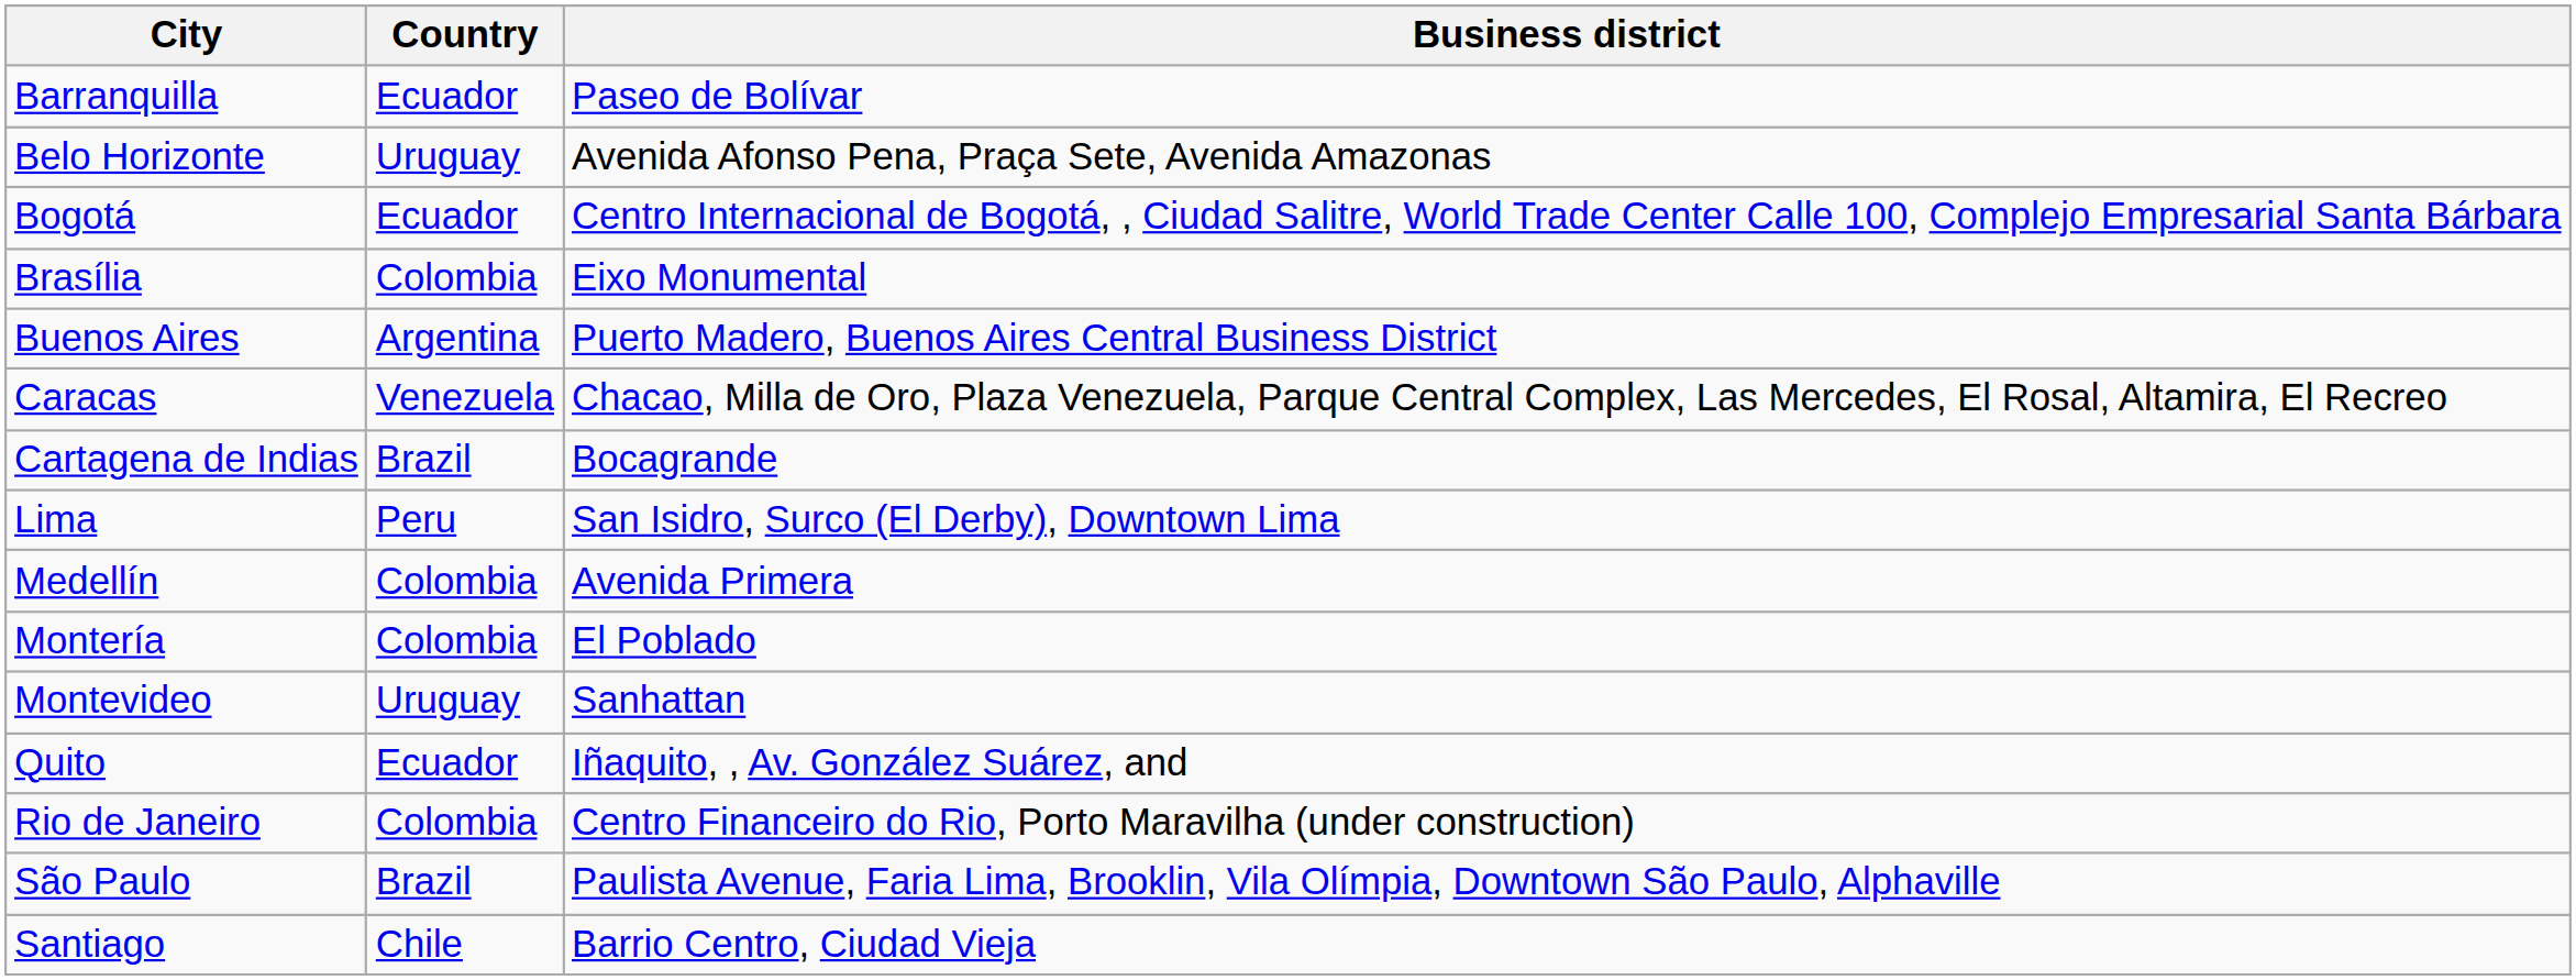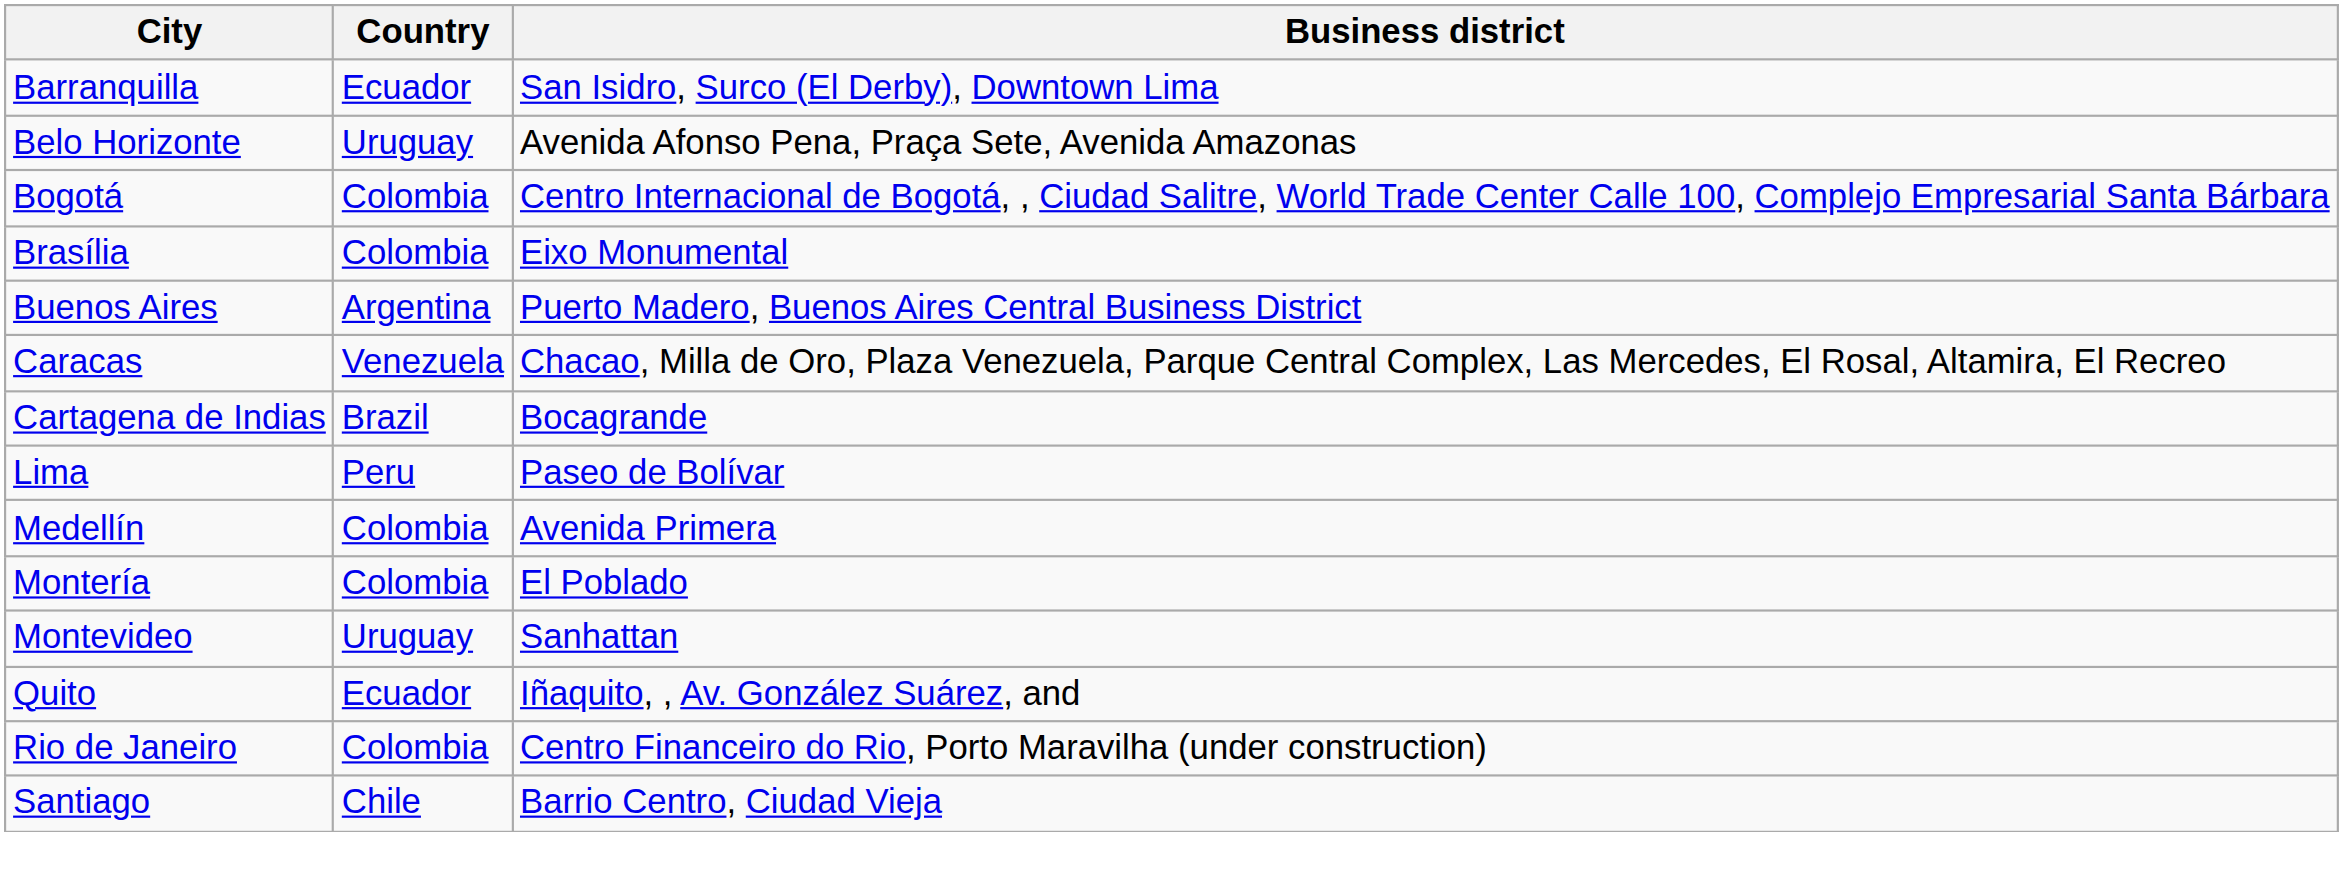Barranquilla | Business district: Paseo de Bolívar -> San Isidro, Surco (El Derby), Downtown Lima
Bogotá | Country: Ecuador -> Colombia
Lima | Business district: San Isidro, Surco (El Derby), Downtown Lima -> Paseo de Bolívar
- row: São Paulo | Brazil | Paulista Avenue, Faria Lima, Brooklin, Vila Olímpia, Downtown São Paulo, Alphaville
